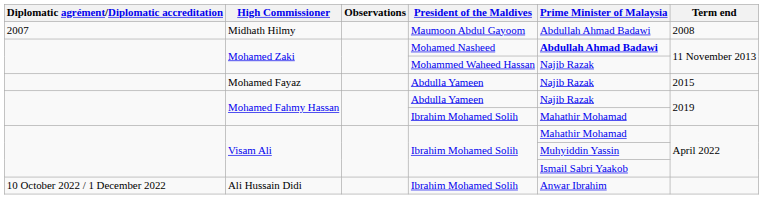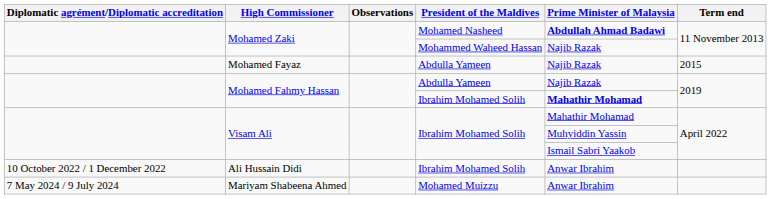- row: 2007 | Midhath Hilmy | Maumoon Abdul Gayoom | Abdullah Ahmad Badawi | 2008
Mohamed Fahmy Hassan / Ibrahim Mohamed Solih | Prime Minister of Malaysia: normal -> bold
+ row: 7 May 2024 / 9 July 2024 | Mariyam Shabeena Ahmed | Mohamed Muizzu | Anwar Ibrahim
